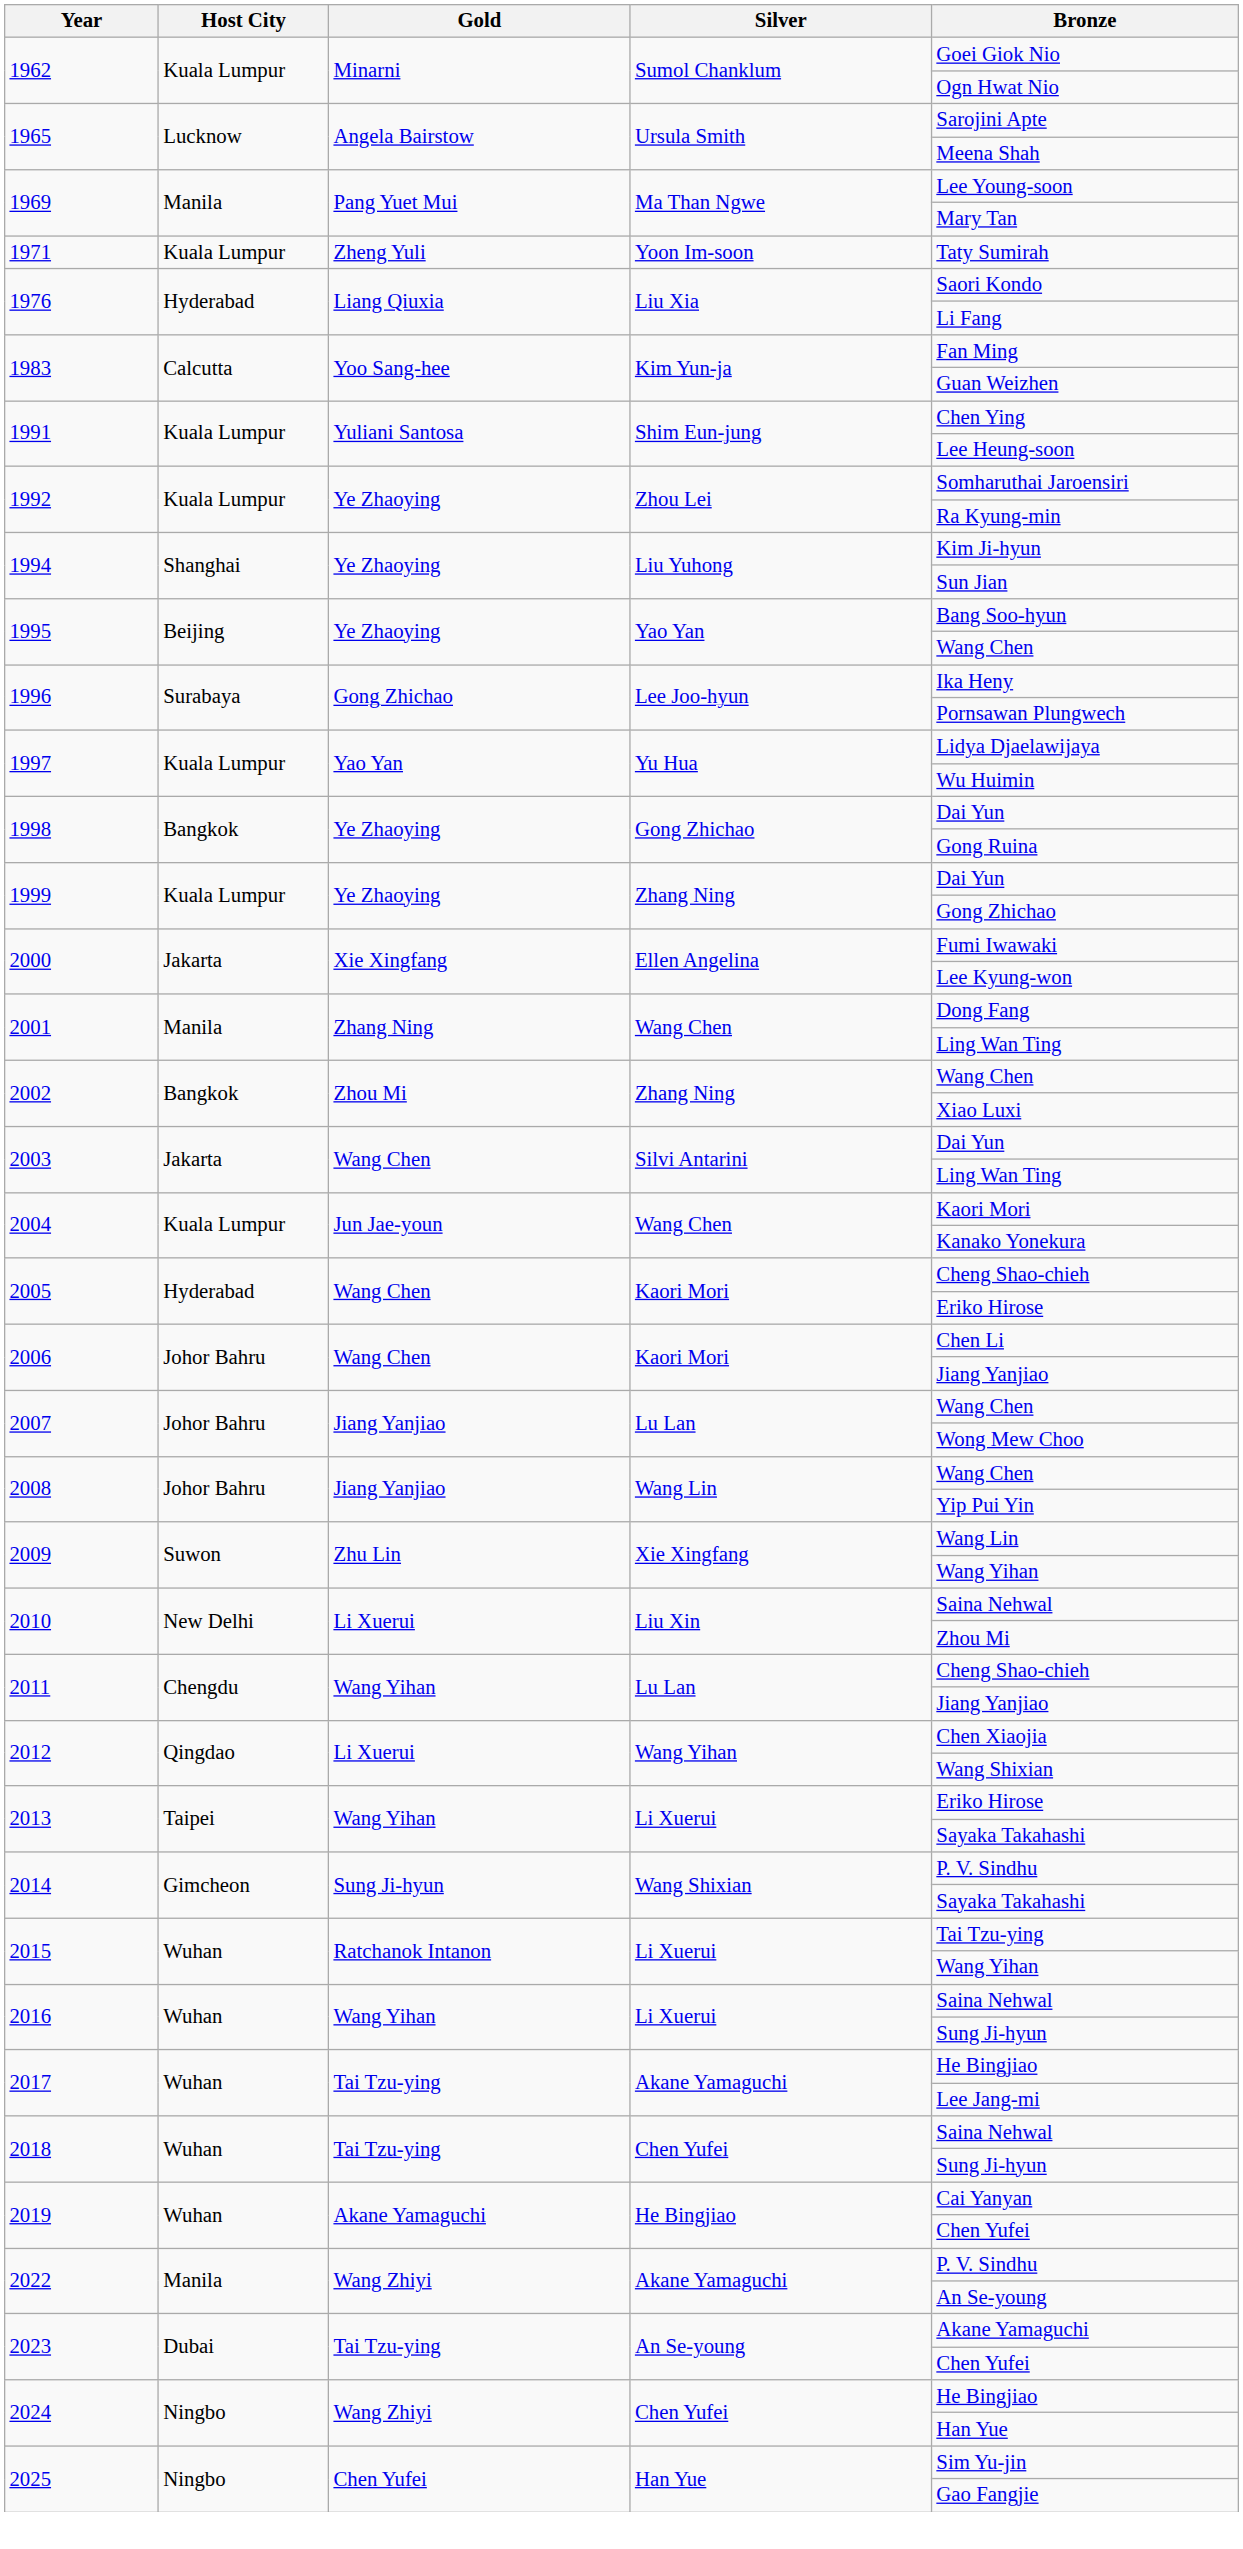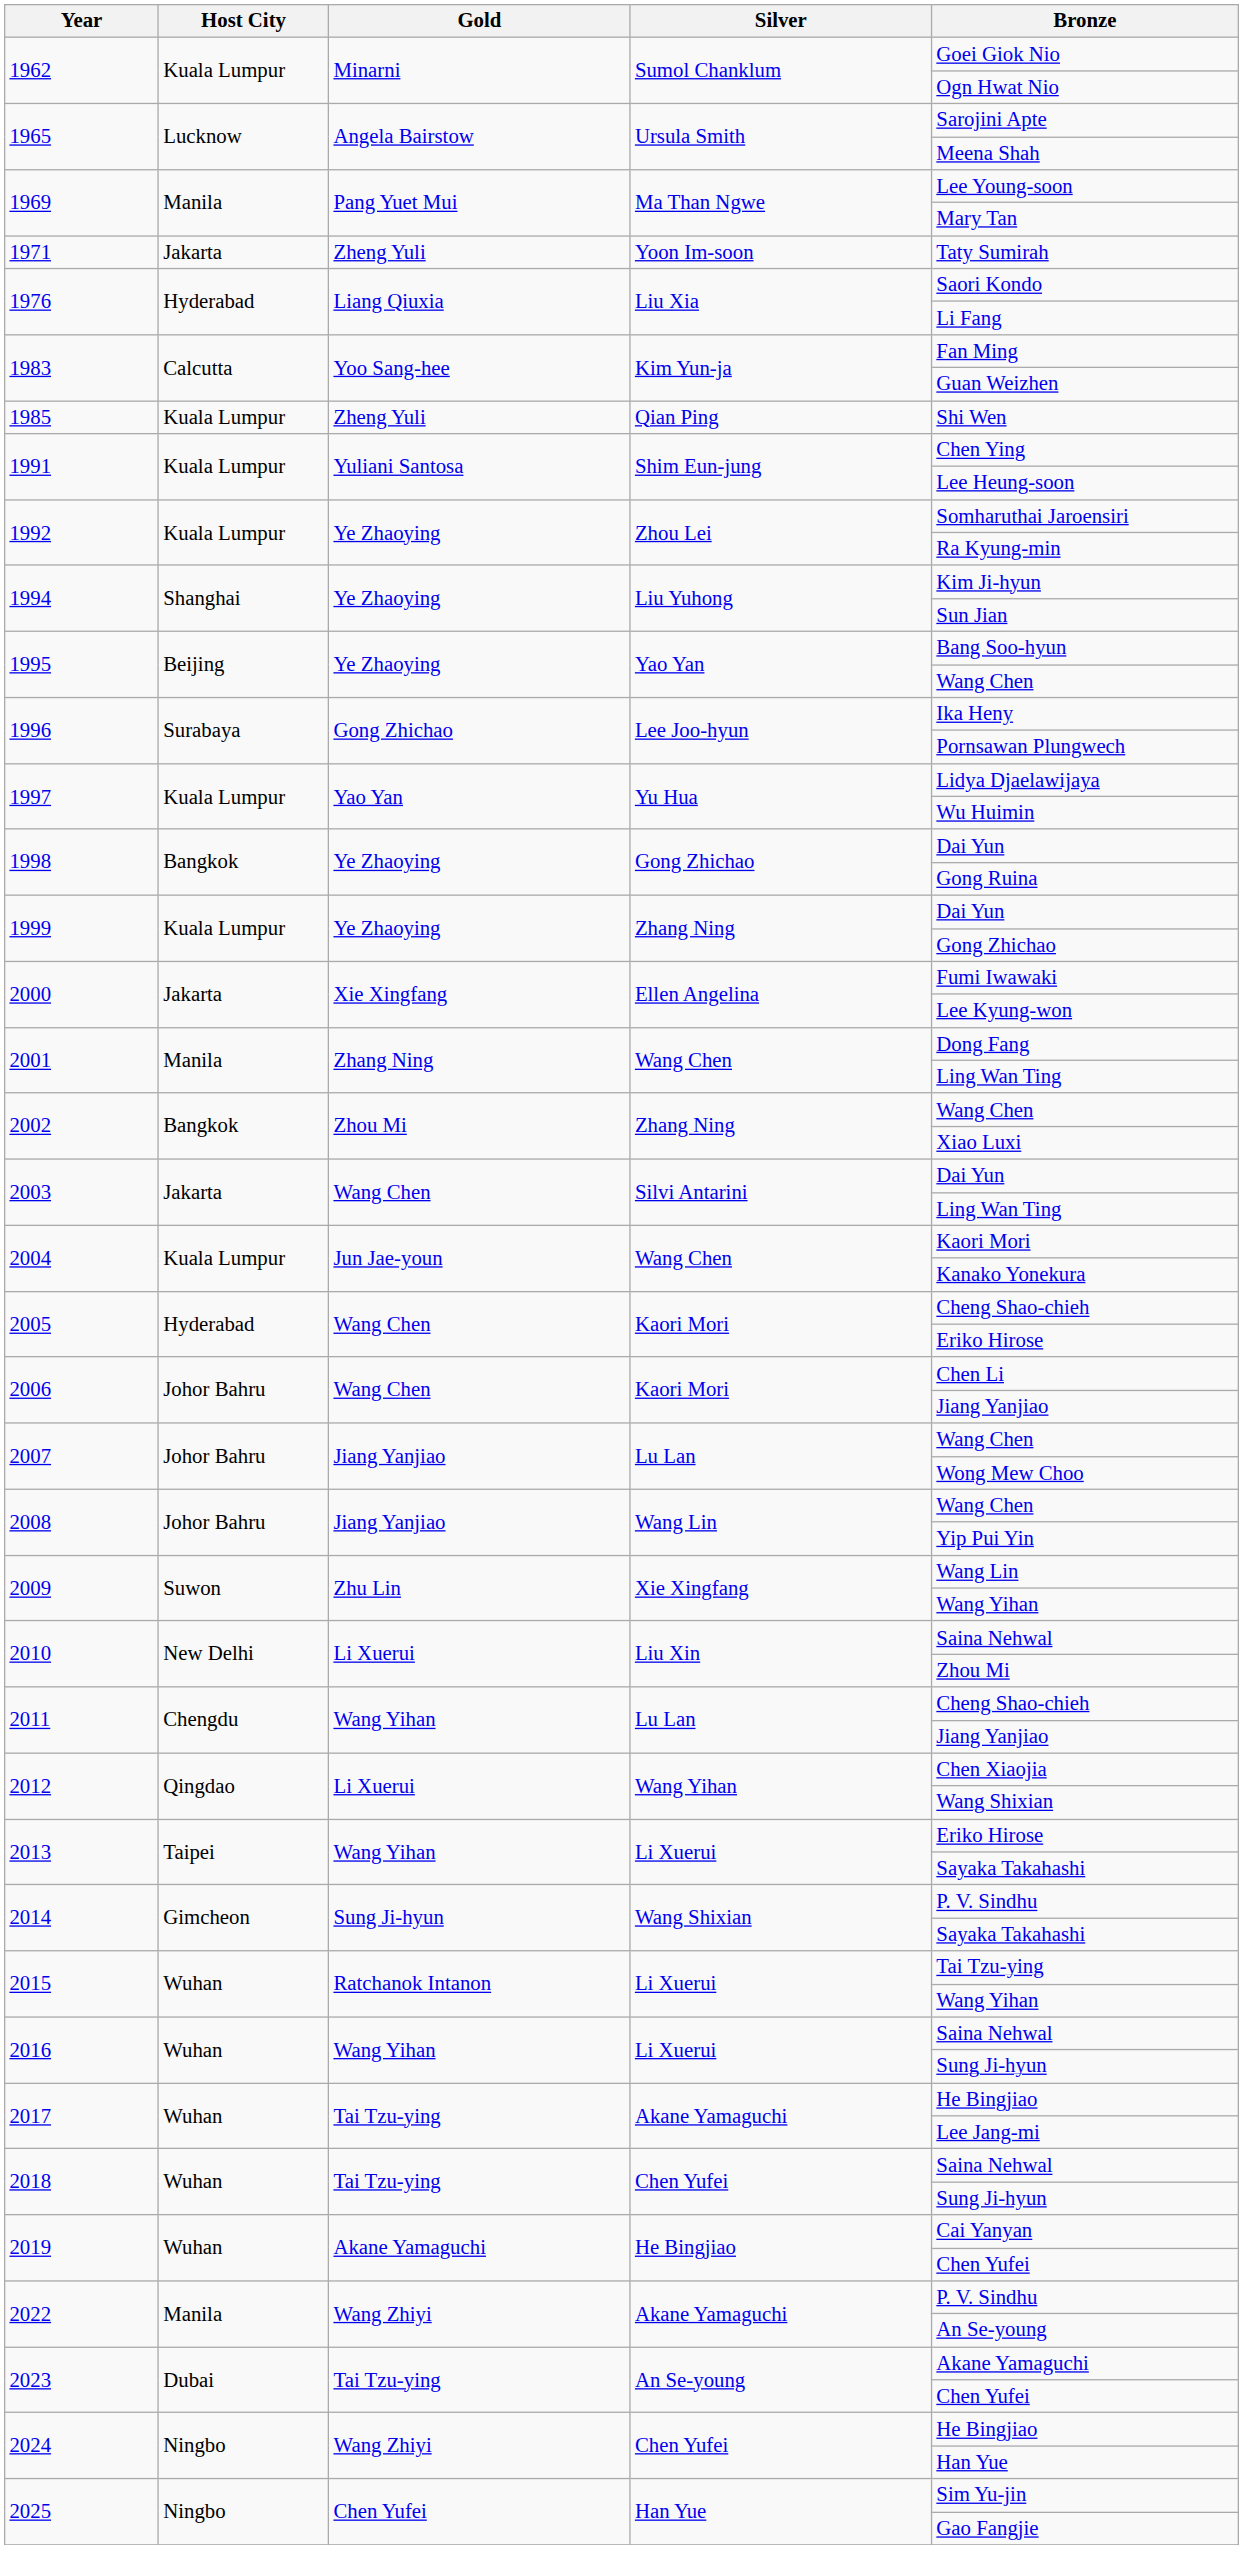1971 | Host City: Kuala Lumpur -> Jakarta
+ row: 1985 | Kuala Lumpur | Zheng Yuli | Qian Ping | Shi Wen
